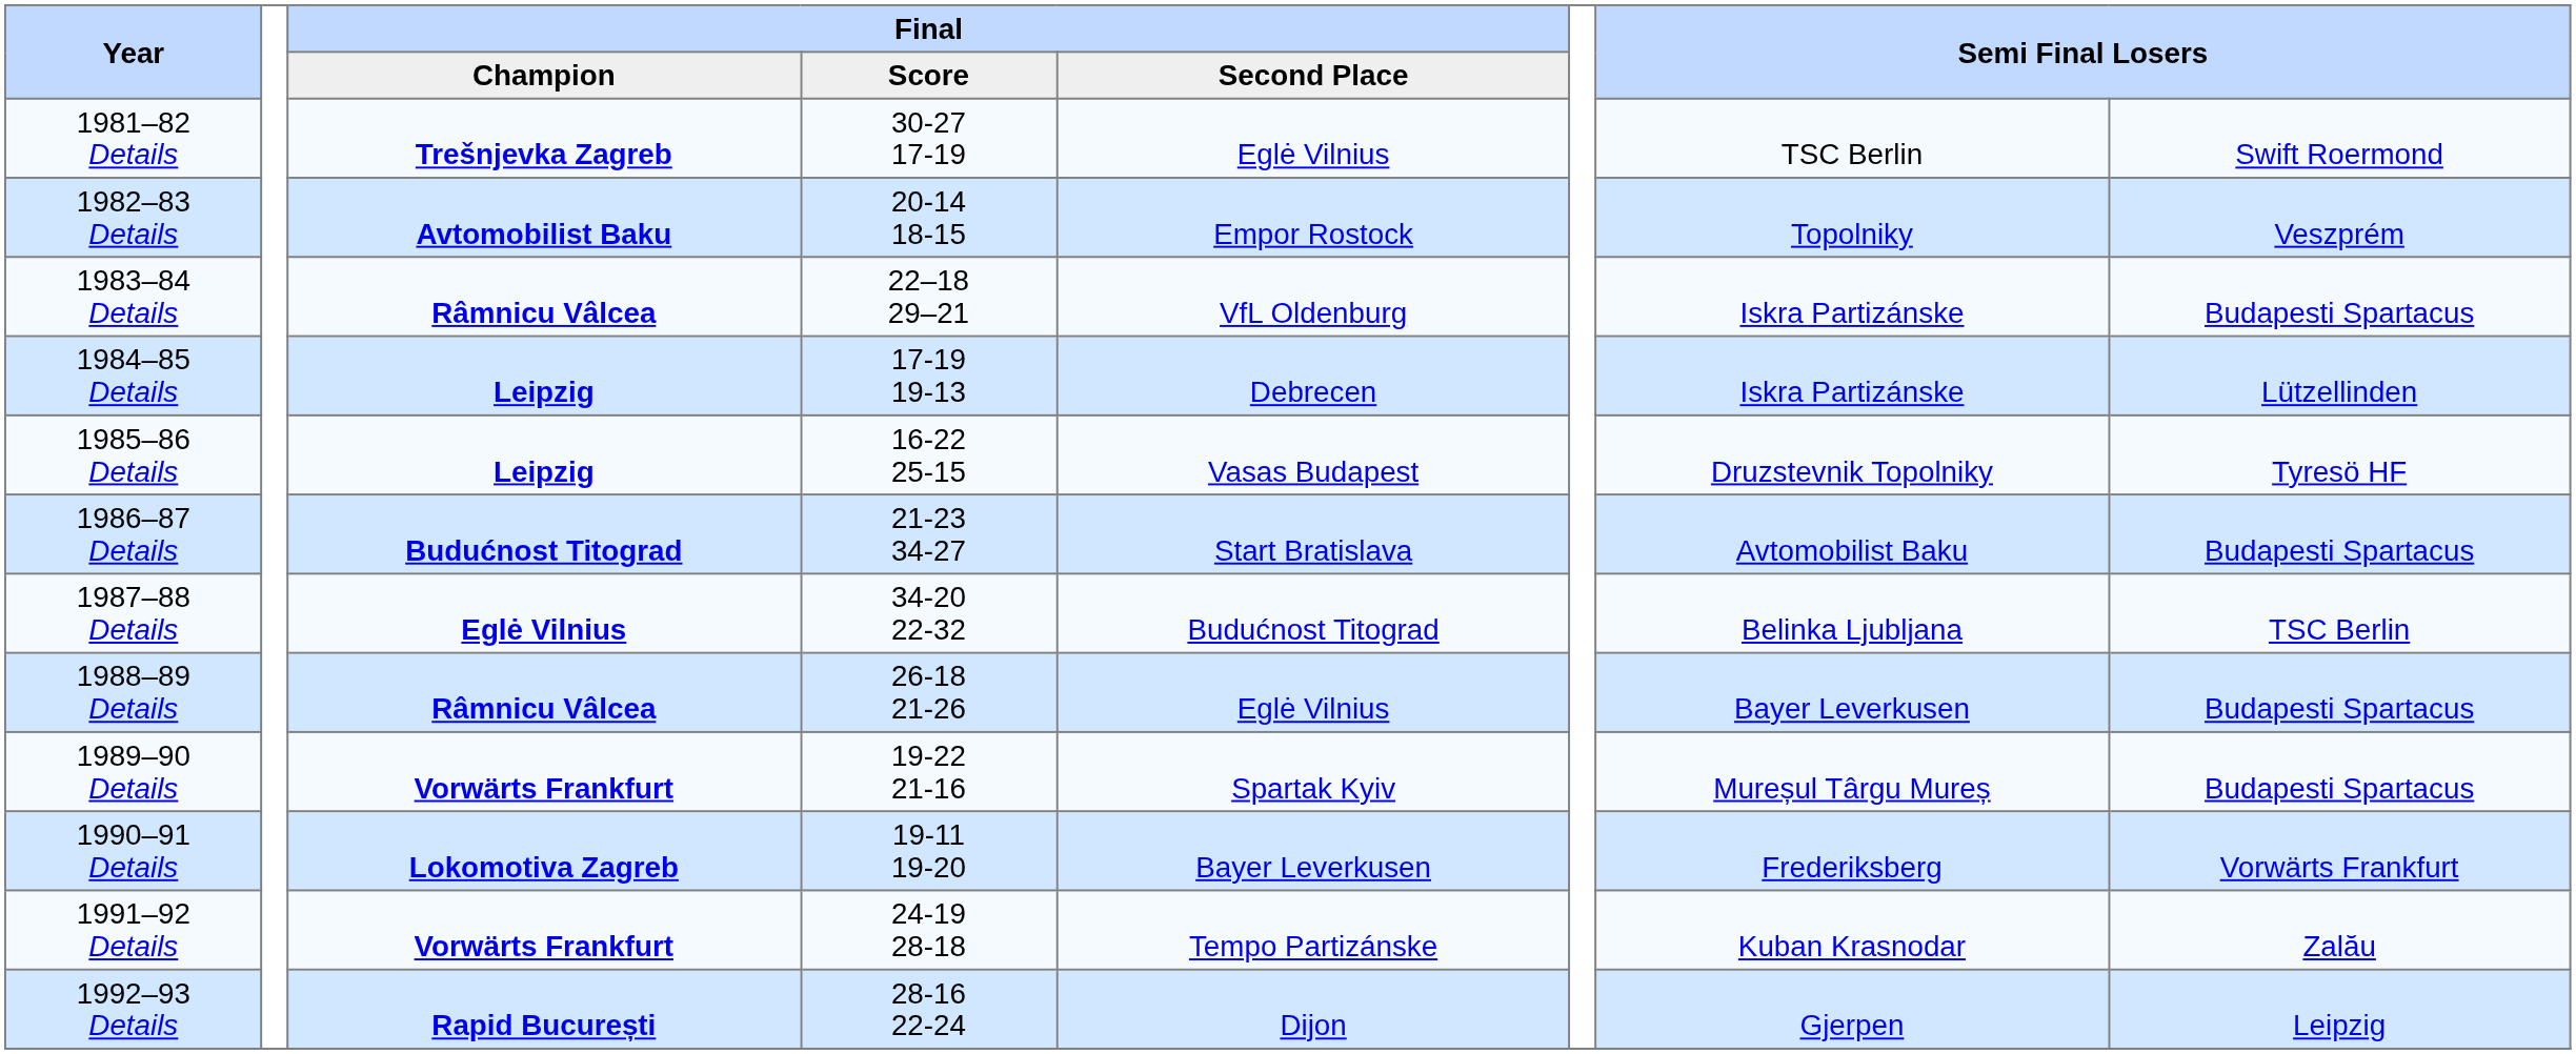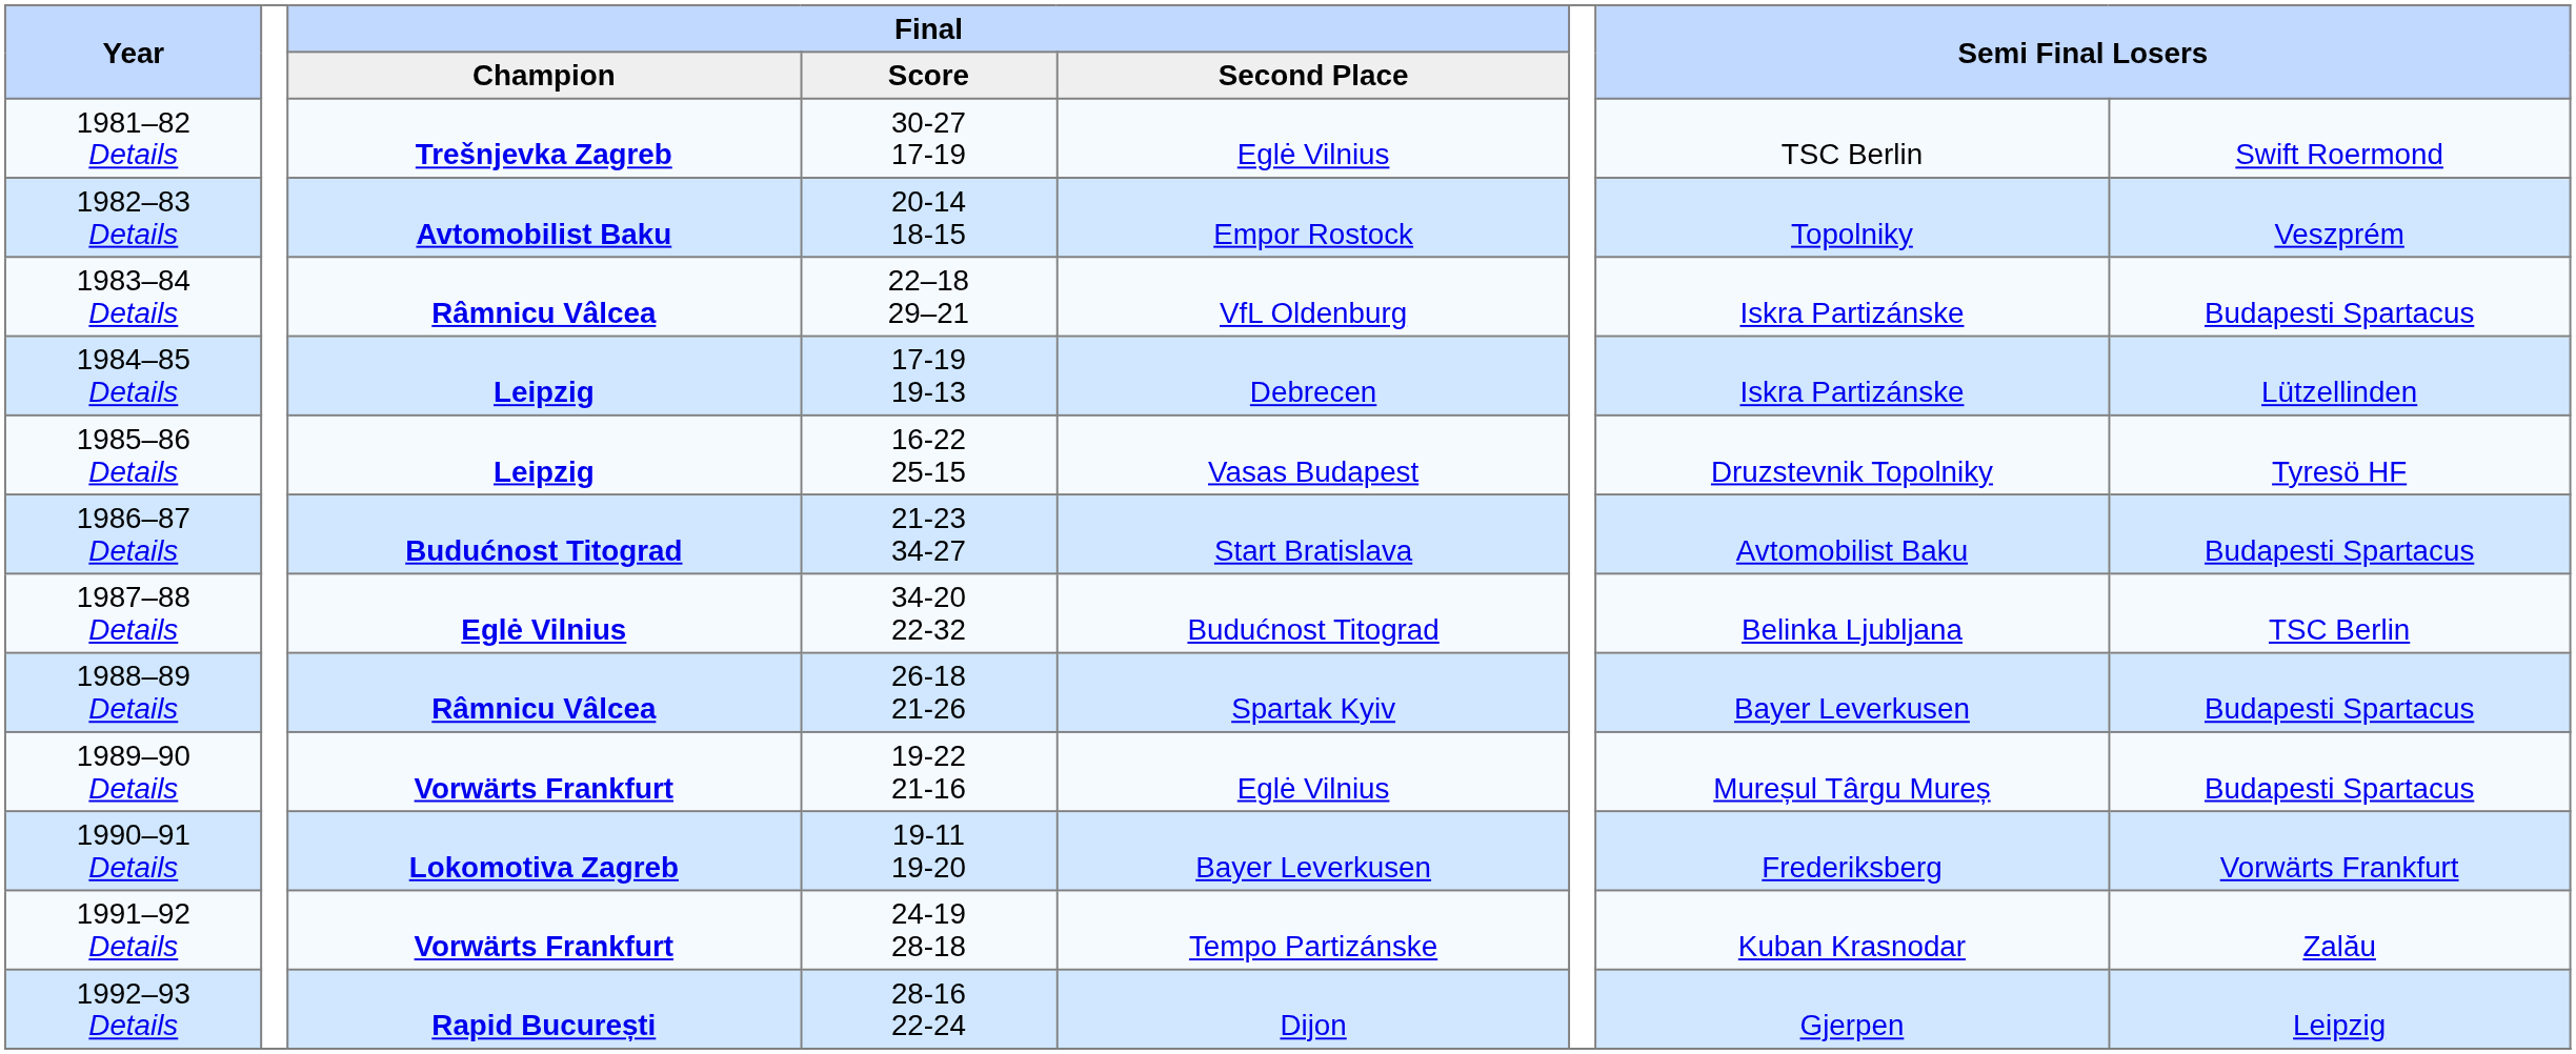1988–89 Details | Final / Second Place: Eglė Vilnius -> Spartak Kyiv
1989–90 Details | Final / Second Place: Spartak Kyiv -> Eglė Vilnius
